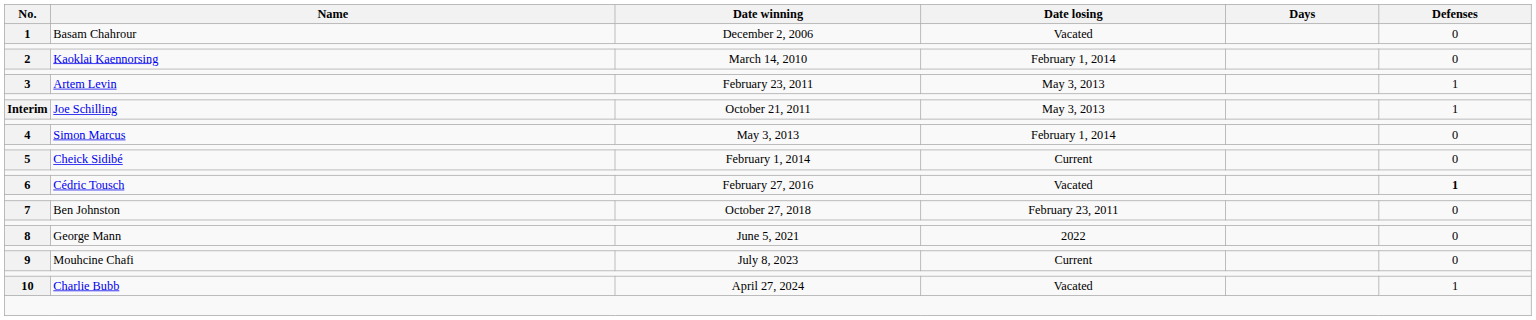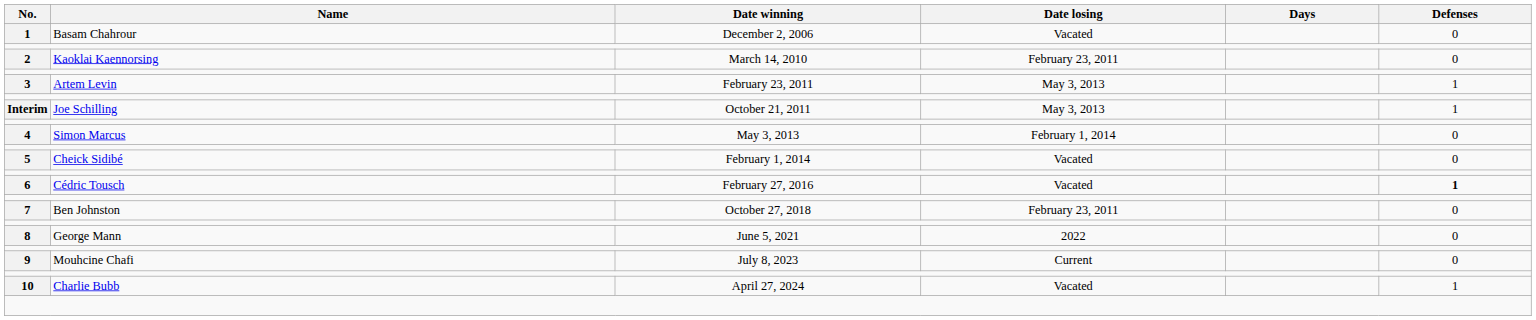2 | Date losing: February 1, 2014 -> February 23, 2011
5 | Date losing: Current -> Vacated
